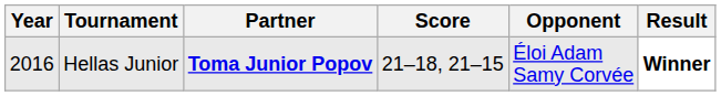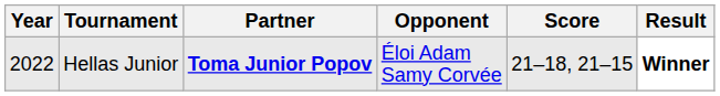columns swapped: Opponent <-> Score
Hellas Junior | Year: 2016 -> 2022
